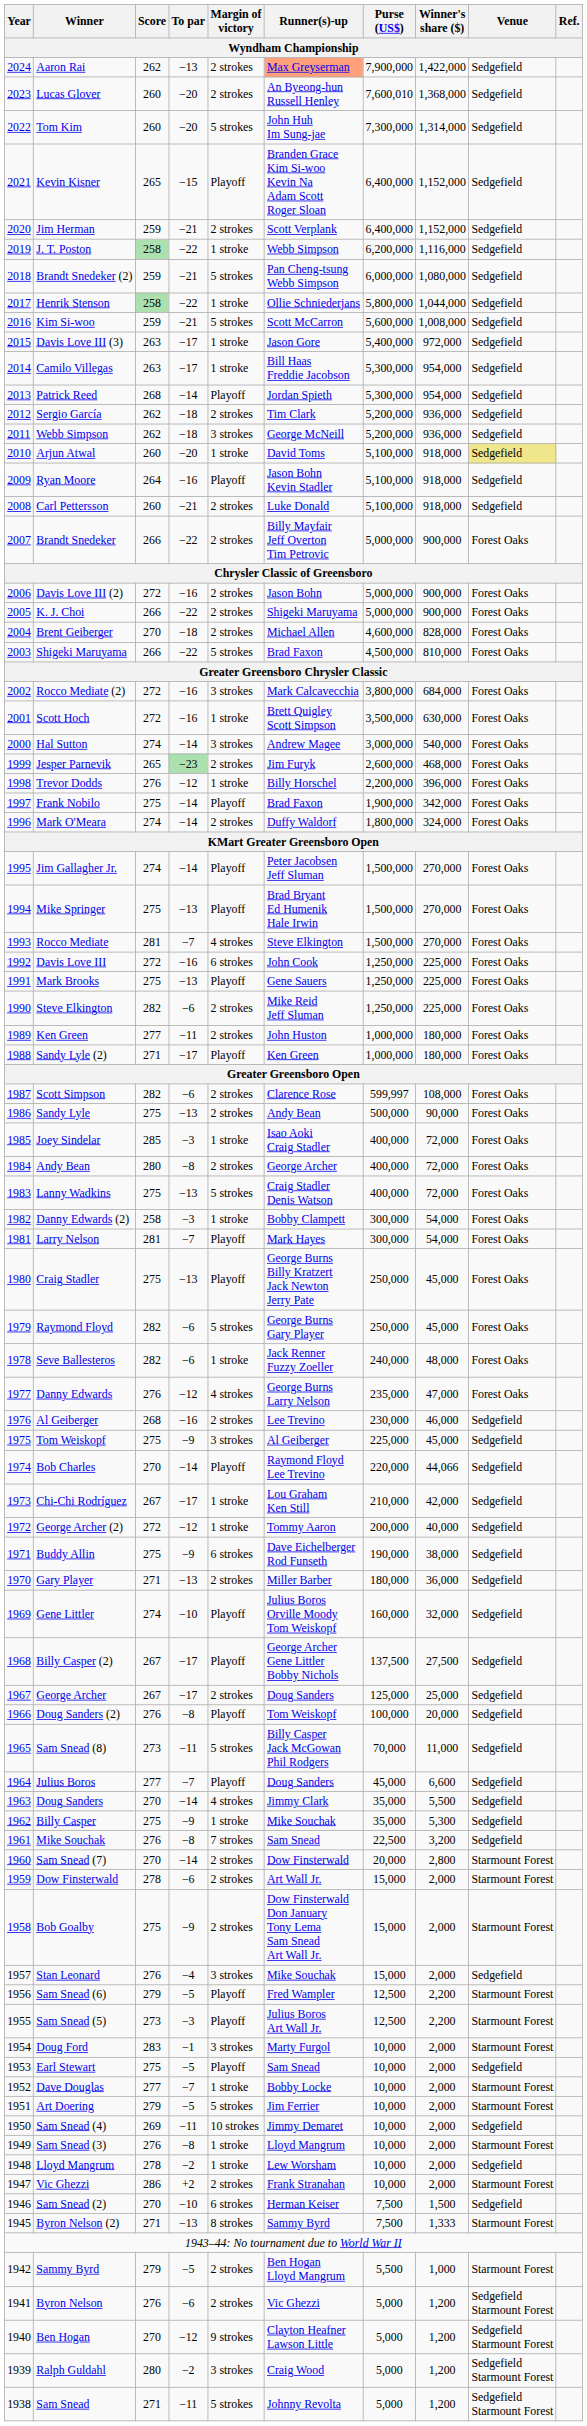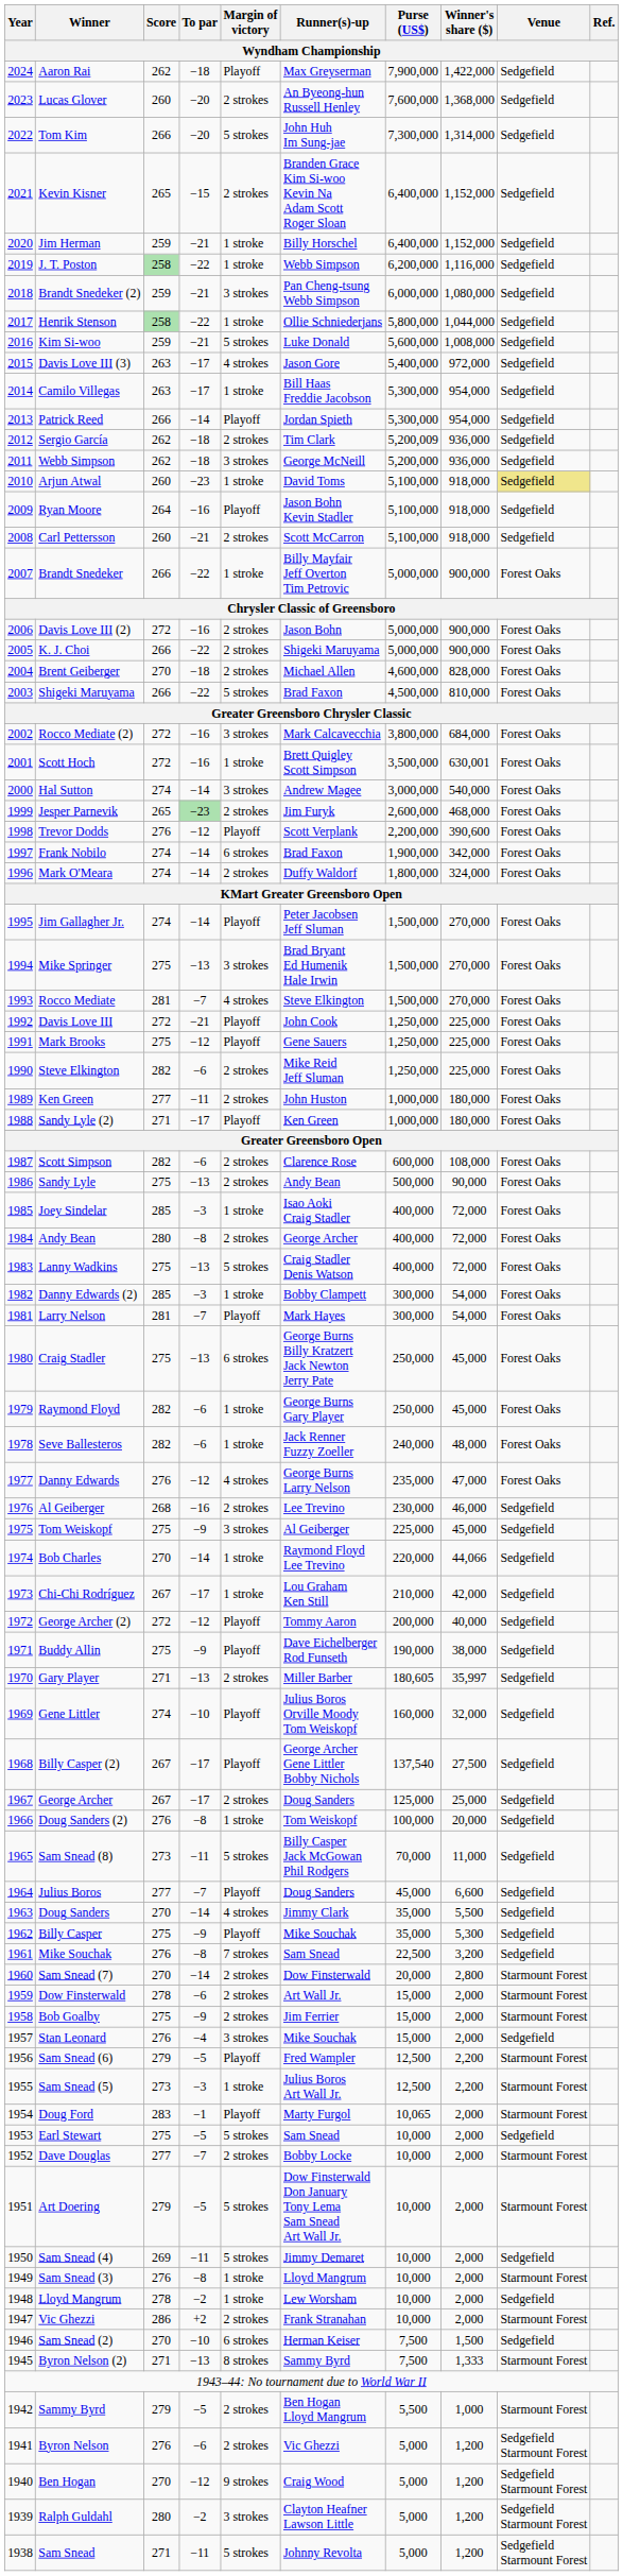Aaron Rai | To par: −13 -> −18
Aaron Rai | Margin of victory: 2 strokes -> Playoff
Aaron Rai | Runner(s)-up: lightsalmon background -> no background
Lucas Glover | Purse (US$): 7,600,010 -> 7,600,000
Tom Kim | Score: 260 -> 266
Kevin Kisner | Margin of victory: Playoff -> 2 strokes
Jim Herman | Margin of victory: 2 strokes -> 1 stroke
Jim Herman | Runner(s)-up: Scott Verplank -> Billy Horschel
Brandt Snedeker (2) | Margin of victory: 5 strokes -> 3 strokes
Kim Si-woo | Runner(s)-up: Scott McCarron -> Luke Donald
Davis Love III (3) | Margin of victory: 1 stroke -> 4 strokes
Patrick Reed | Score: 268 -> 266
Sergio García | Purse (US$): 5,200,000 -> 5,200,009
Arjun Atwal | To par: −20 -> −23
Carl Pettersson | Runner(s)-up: Luke Donald -> Scott McCarron
Brandt Snedeker | Margin of victory: 2 strokes -> 1 stroke
Scott Hoch | Winner's share ($): 630,000 -> 630,001
Trevor Dodds | Margin of victory: 1 stroke -> Playoff
Trevor Dodds | Runner(s)-up: Billy Horschel -> Scott Verplank
Trevor Dodds | Winner's share ($): 396,000 -> 390,600
Frank Nobilo | Score: 275 -> 274
Frank Nobilo | Margin of victory: Playoff -> 6 strokes
Mike Springer | Margin of victory: Playoff -> 3 strokes
Davis Love III | To par: −16 -> −21
Davis Love III | Margin of victory: 6 strokes -> Playoff
Mark Brooks | To par: −13 -> −12
Scott Simpson | Purse (US$): 599,997 -> 600,000
Danny Edwards (2) | Score: 258 -> 285
Craig Stadler | Margin of victory: Playoff -> 6 strokes
Raymond Floyd | Margin of victory: 5 strokes -> 1 stroke
Bob Charles | Margin of victory: Playoff -> 1 stroke
George Archer (2) | Margin of victory: 1 stroke -> Playoff
Buddy Allin | Margin of victory: 6 strokes -> Playoff
Gary Player | Purse (US$): 180,000 -> 180,605
Gary Player | Winner's share ($): 36,000 -> 35,997
Billy Casper (2) | Purse (US$): 137,500 -> 137,540
Doug Sanders (2) | Margin of victory: Playoff -> 1 stroke
Billy Casper | Margin of victory: 1 stroke -> Playoff
Bob Goalby | Runner(s)-up: Dow Finsterwald Don January Tony Lema Sam Snead Art Wall Jr. -> Jim Ferrier
Sam Snead (5) | Margin of victory: Playoff -> 1 stroke
Doug Ford | Margin of victory: 3 strokes -> Playoff
Doug Ford | Purse (US$): 10,000 -> 10,065
Earl Stewart | Margin of victory: Playoff -> 5 strokes
Dave Douglas | Margin of victory: 1 stroke -> 2 strokes
Art Doering | Runner(s)-up: Jim Ferrier -> Dow Finsterwald Don January Tony Lema Sam Snead Art Wall Jr.
Sam Snead (4) | Margin of victory: 10 strokes -> 5 strokes
Ben Hogan | Runner(s)-up: Clayton Heafner Lawson Little -> Craig Wood
Ralph Guldahl | Runner(s)-up: Craig Wood -> Clayton Heafner Lawson Little
